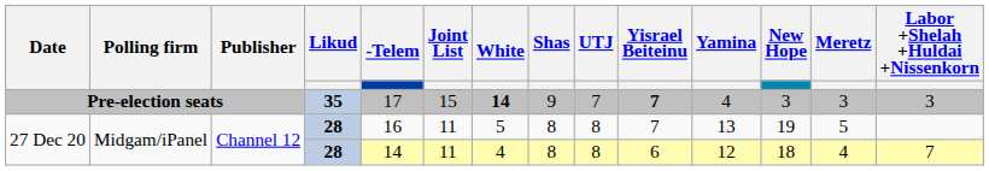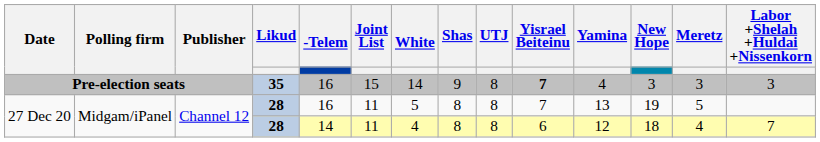Pre-election seats | -Telem: 17 -> 16
Pre-election seats | White: bold -> normal
Pre-election seats | UTJ: 7 -> 8
